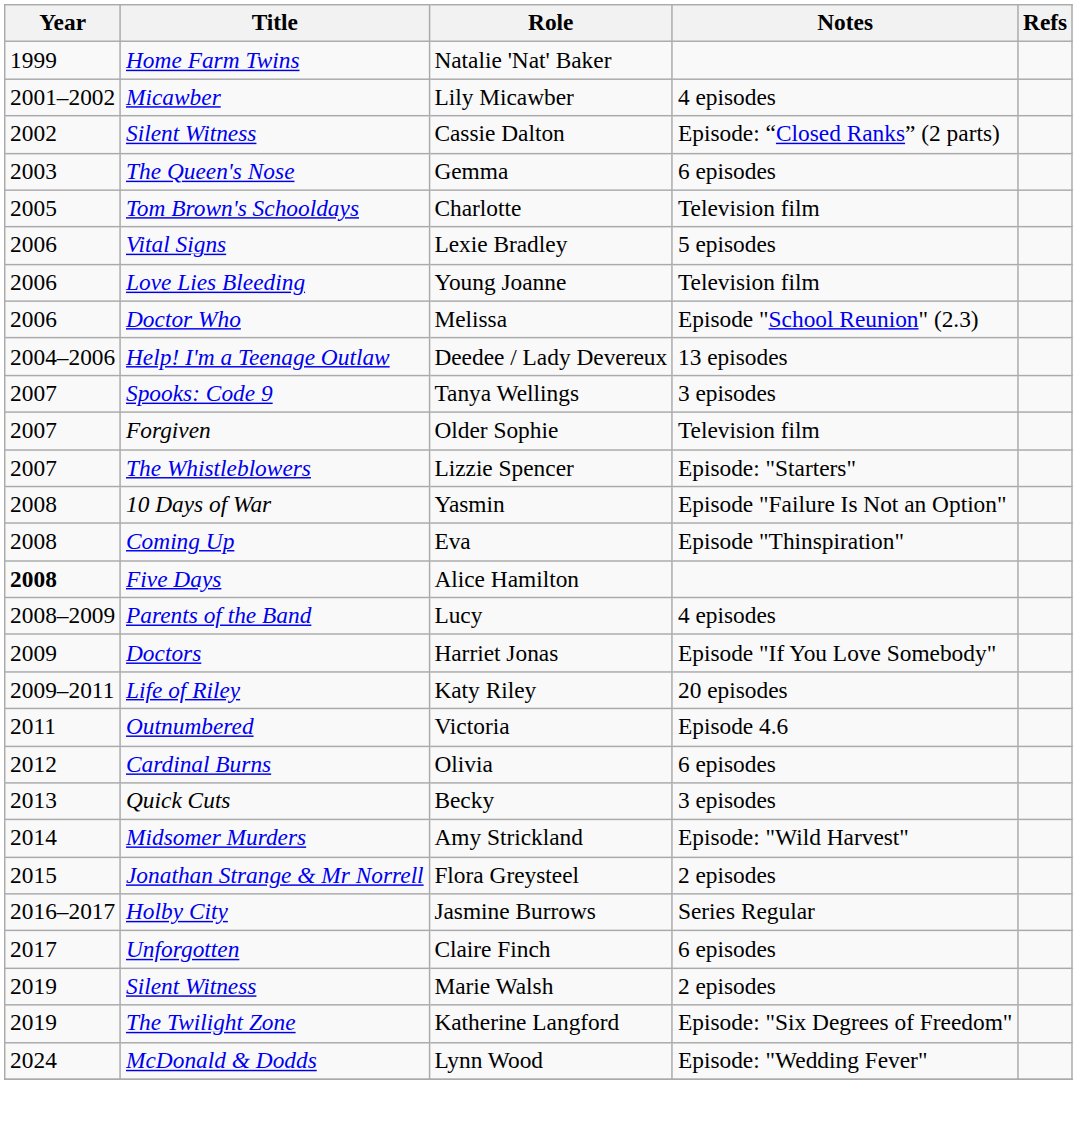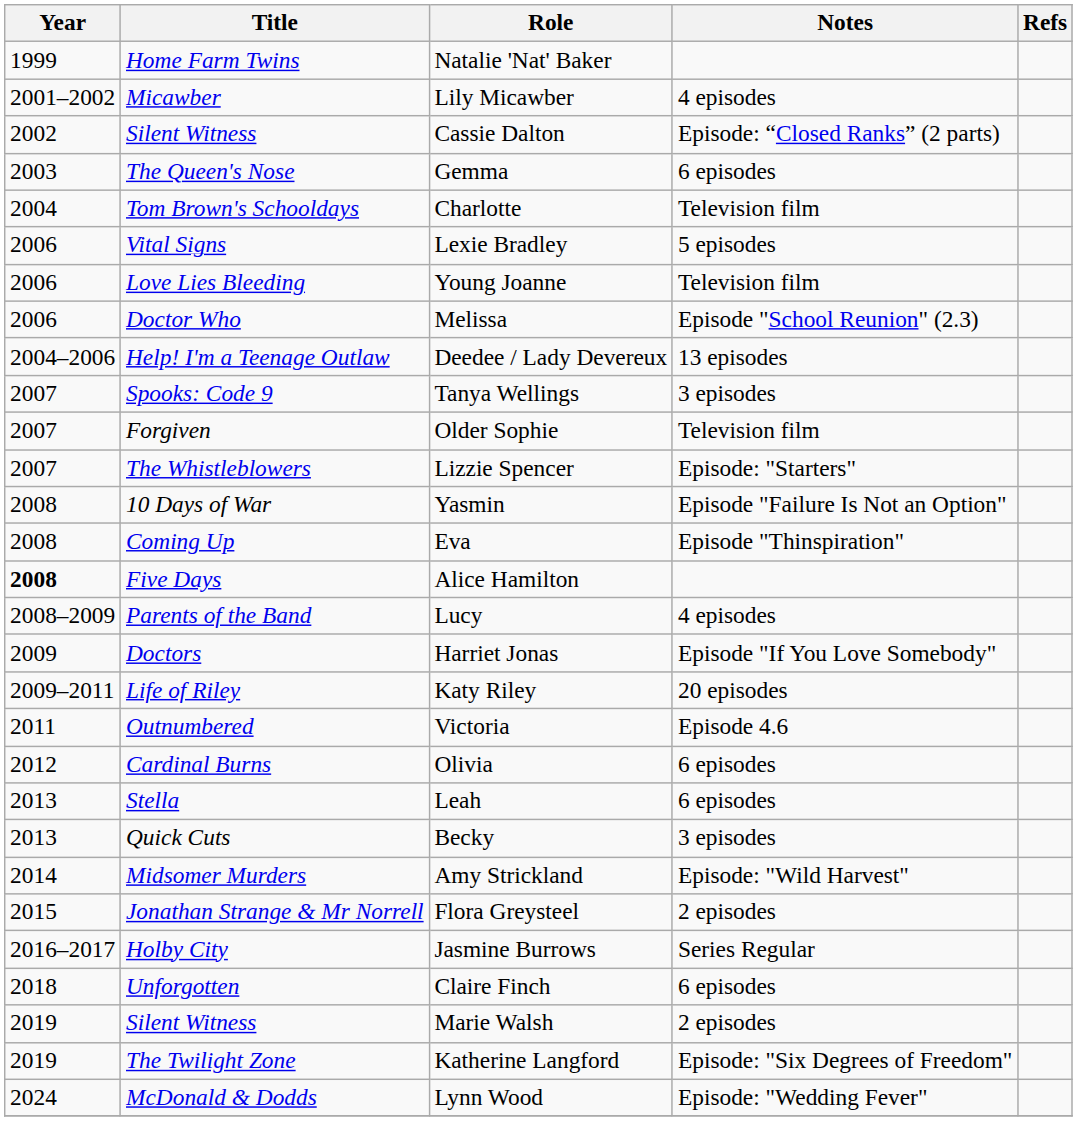Charlotte | Year: 2005 -> 2004
+ row: 2013 | Stella | Leah | 6 episodes
Claire Finch | Year: 2017 -> 2018
